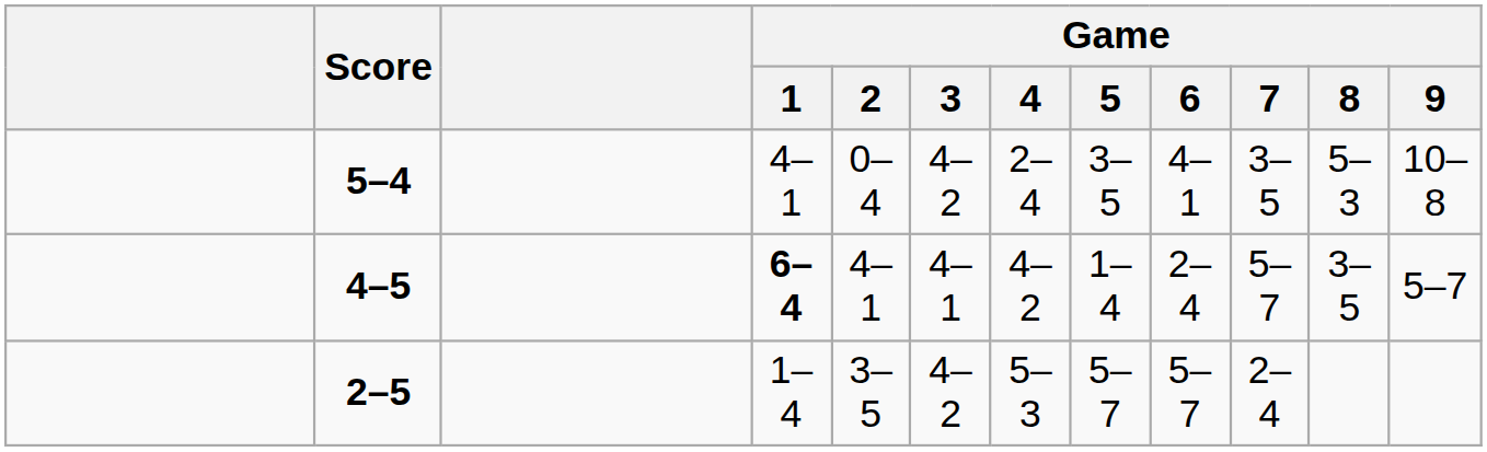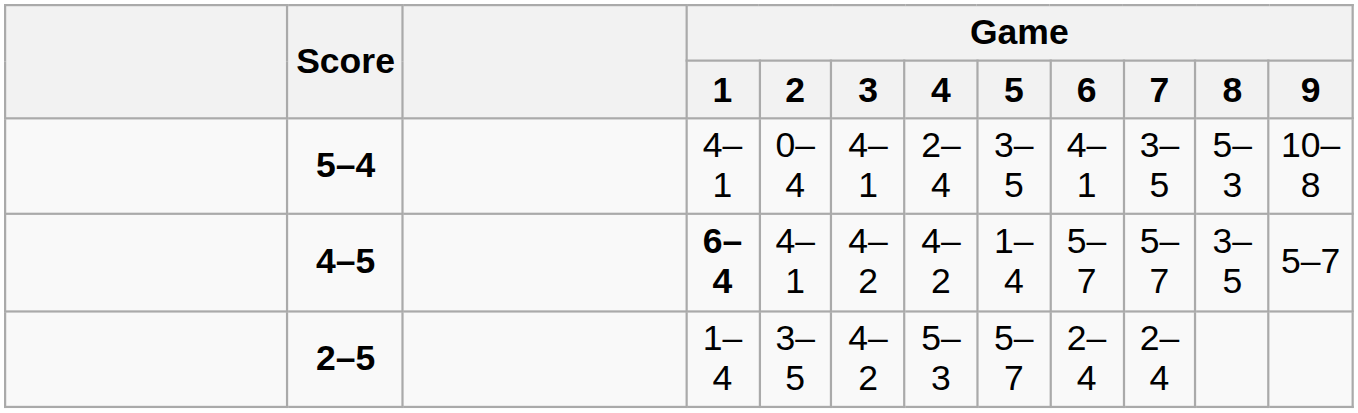5–4 | Game / 3: 4–2 -> 4–1
4–5 | Game / 3: 4–1 -> 4–2
4–5 | Game / 6: 2–4 -> 5–7
2–5 | Game / 6: 5–7 -> 2–4
